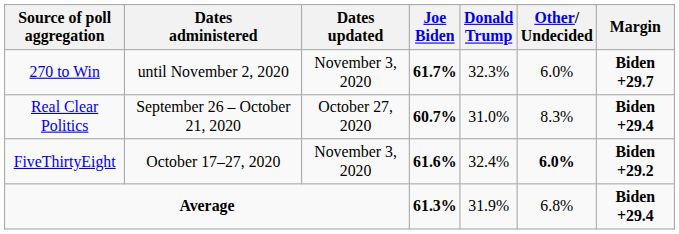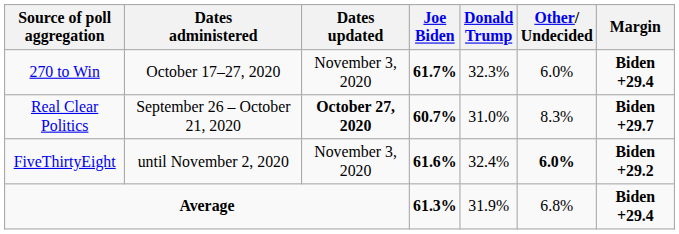270 to Win | Dates administered: until November 2, 2020 -> October 17–27, 2020
270 to Win | Margin: Biden +29.7 -> Biden +29.4
Real Clear Politics | Dates updated: normal -> bold
Real Clear Politics | Margin: Biden +29.4 -> Biden +29.7
FiveThirtyEight | Dates administered: October 17–27, 2020 -> until November 2, 2020
